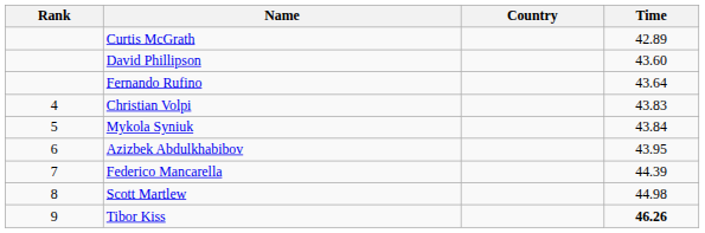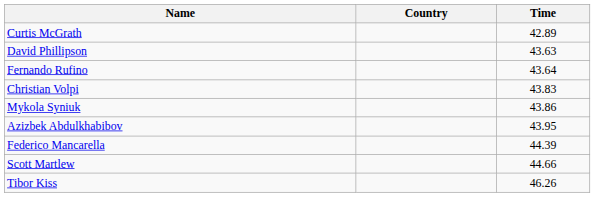- column: Rank | 4 | 5 | 6 | 7 | 8 | 9
David Phillipson | Time: 43.60 -> 43.63
Mykola Syniuk | Time: 43.84 -> 43.86
Scott Martlew | Time: 44.98 -> 44.66
Tibor Kiss | Time: bold -> normal
